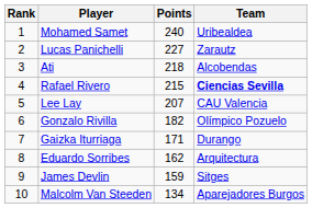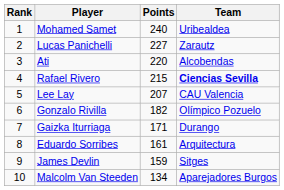Ati | Points: 218 -> 220
Eduardo Sorribes | Points: 162 -> 161
